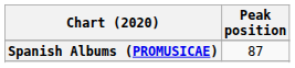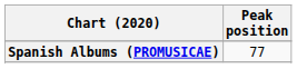Spanish Albums (PROMUSICAE) | Peak position: 87 -> 77
